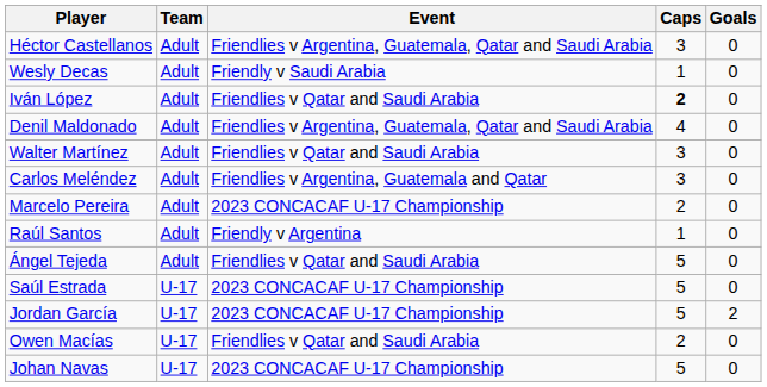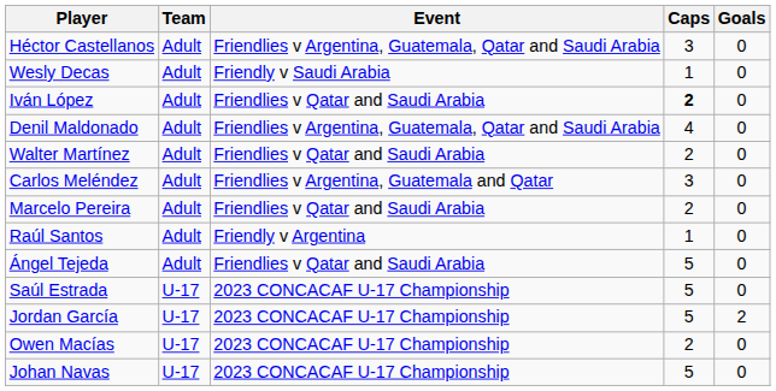Walter Martínez | Caps: 3 -> 2
Marcelo Pereira | Event: 2023 CONCACAF U-17 Championship -> Friendlies v Qatar and Saudi Arabia
Owen Macías | Event: Friendlies v Qatar and Saudi Arabia -> 2023 CONCACAF U-17 Championship
